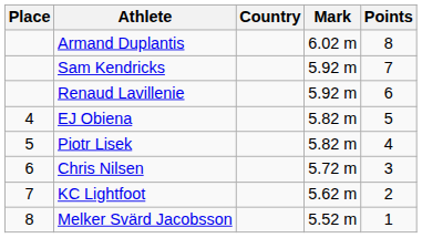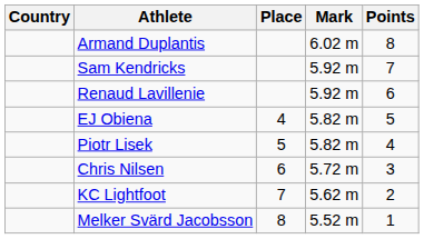columns swapped: Place <-> Country
